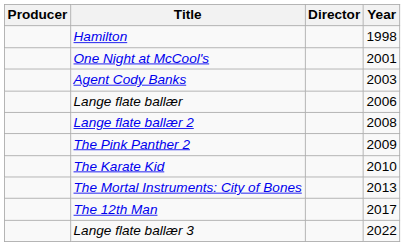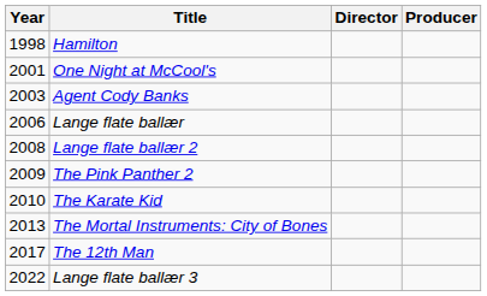columns swapped: Year <-> Producer
